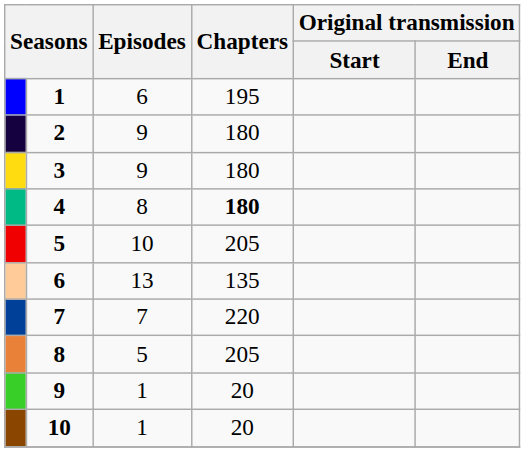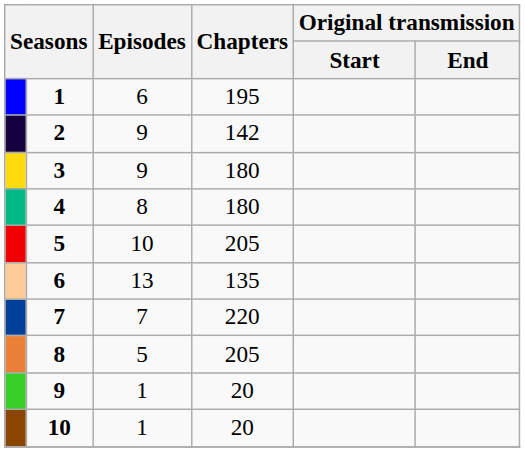2 | Chapters: 180 -> 142
4 | Chapters: bold -> normal
